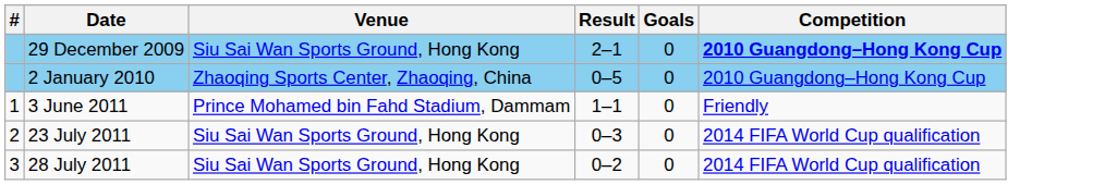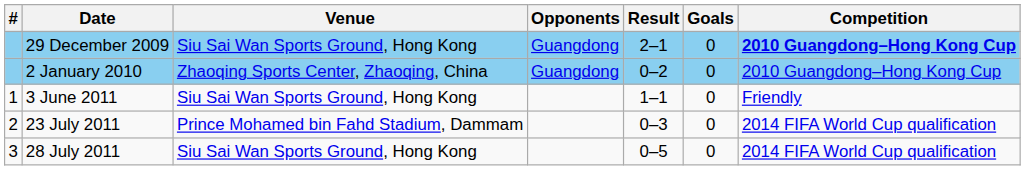+ column: Opponents | Guangdong | Guangdong
2 January 2010 | Result: 0–5 -> 0–2
3 June 2011 | Venue: Prince Mohamed bin Fahd Stadium, Dammam -> Siu Sai Wan Sports Ground, Hong Kong
23 July 2011 | Venue: Siu Sai Wan Sports Ground, Hong Kong -> Prince Mohamed bin Fahd Stadium, Dammam
28 July 2011 | Result: 0–2 -> 0–5
